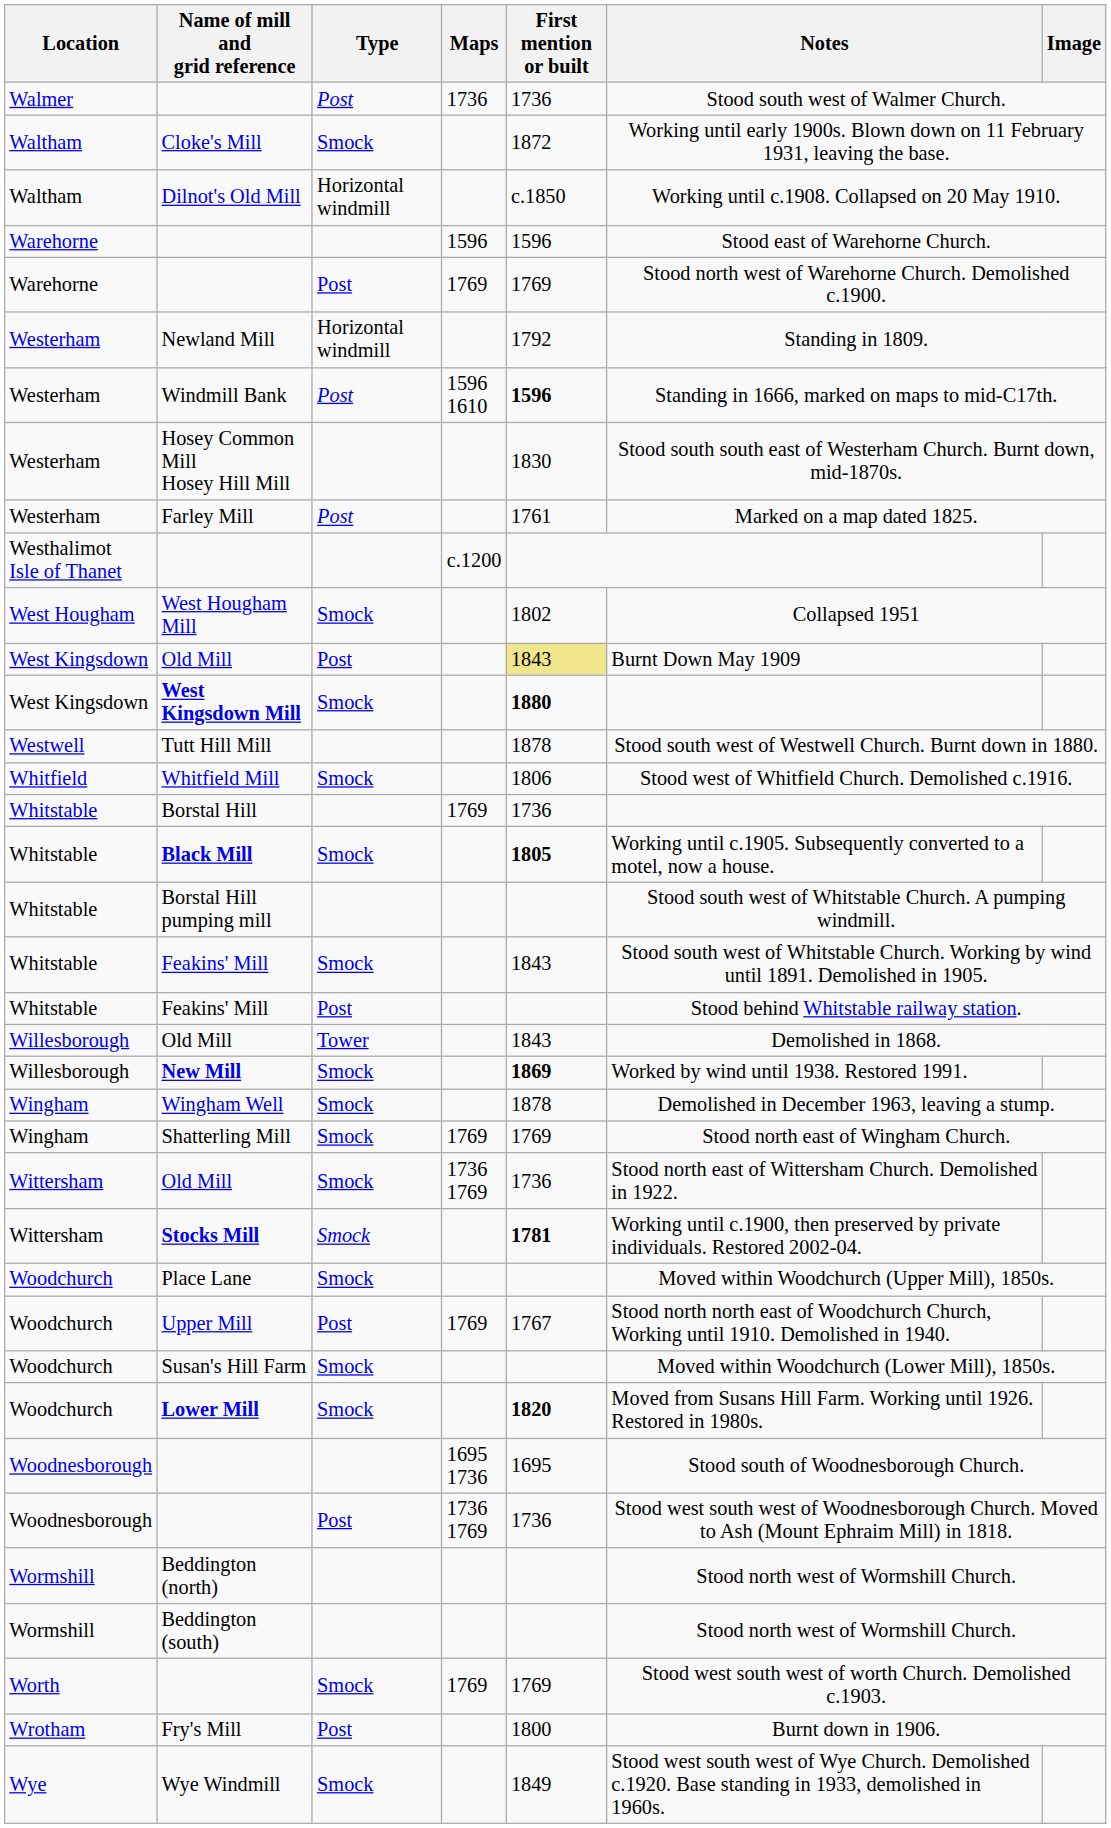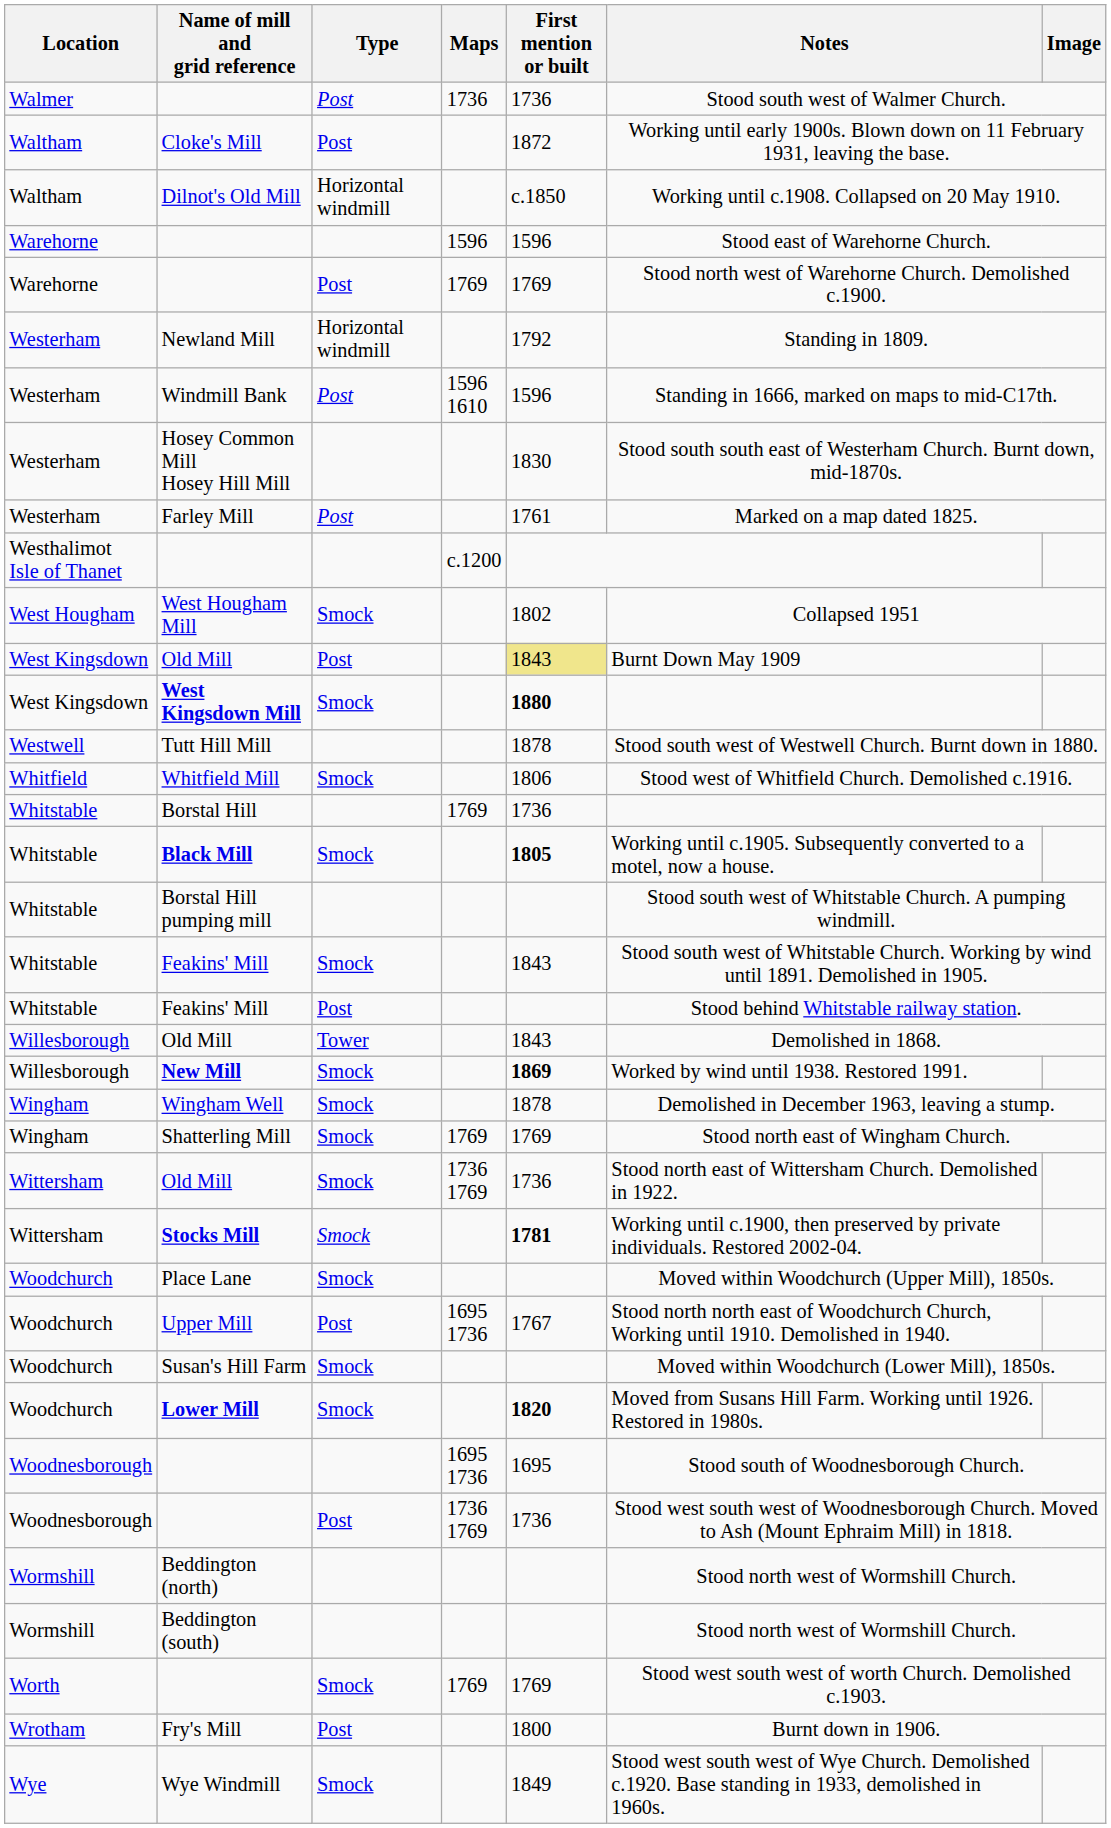Cloke's Mill | Type: Smock -> Post
Windmill Bank | First mention or built: bold -> normal
Upper Mill | Maps: 1769 -> 1695 1736
